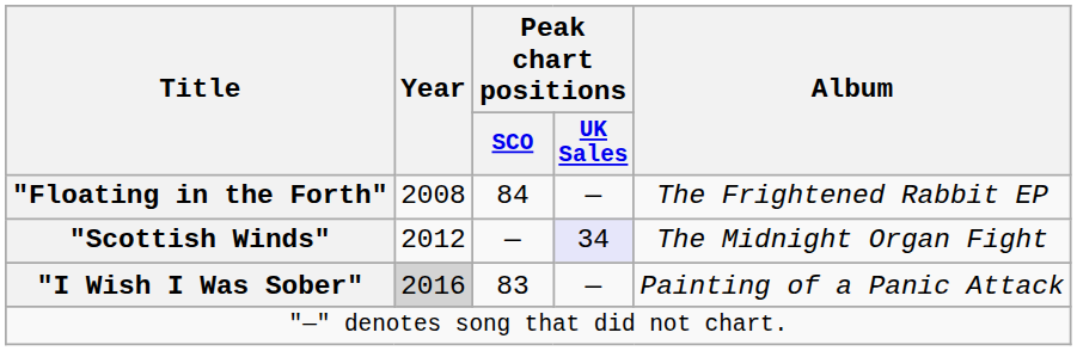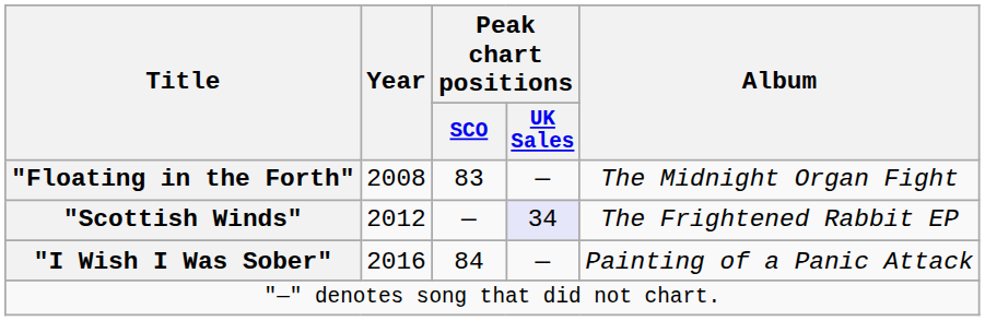"Floating in the Forth" | Peak chart positions / SCO: 84 -> 83
"Floating in the Forth" | Album: The Frightened Rabbit EP -> The Midnight Organ Fight
"Scottish Winds" | Album: The Midnight Organ Fight -> The Frightened Rabbit EP
"I Wish I Was Sober" | Year: lightgrey background -> no background
"I Wish I Was Sober" | Peak chart positions / SCO: 83 -> 84
